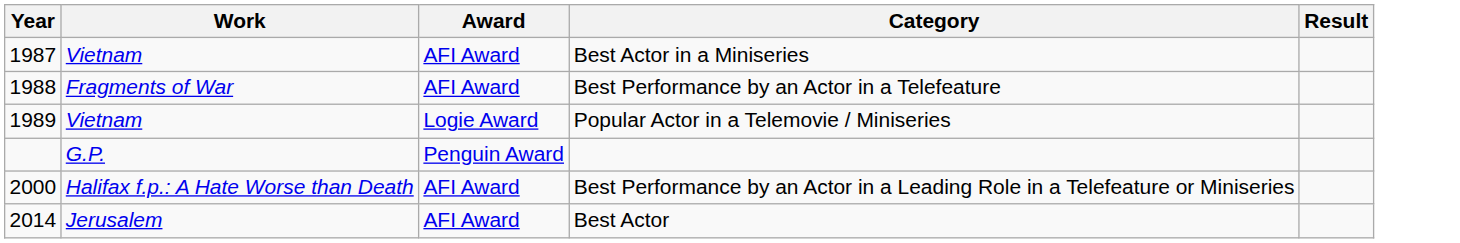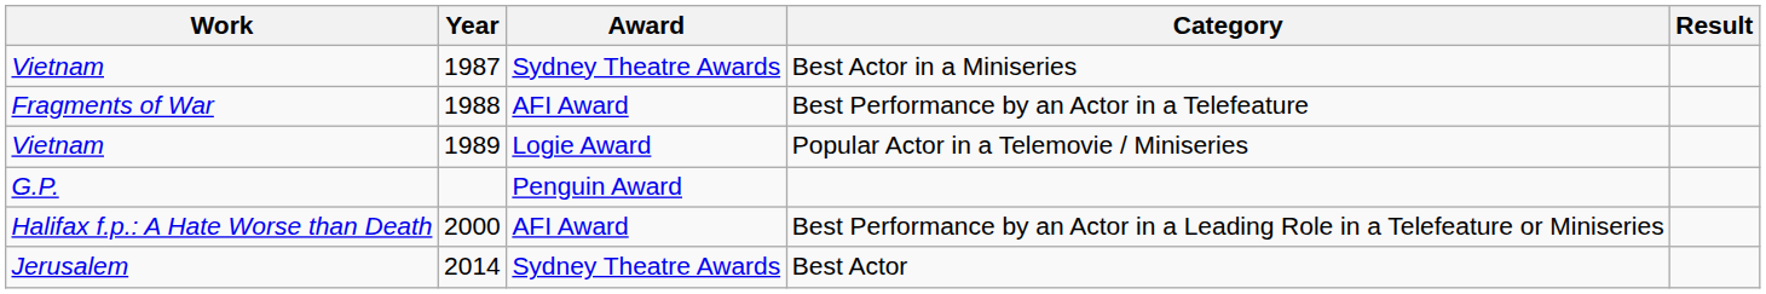columns swapped: Year <-> Work
Best Actor in a Miniseries | Award: AFI Award -> Sydney Theatre Awards
Best Actor | Award: AFI Award -> Sydney Theatre Awards
